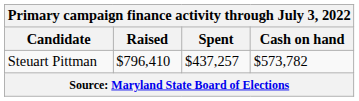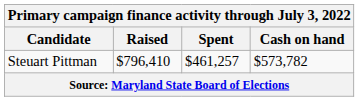Steuart Pittman | Spent: $437,257 -> $461,257
